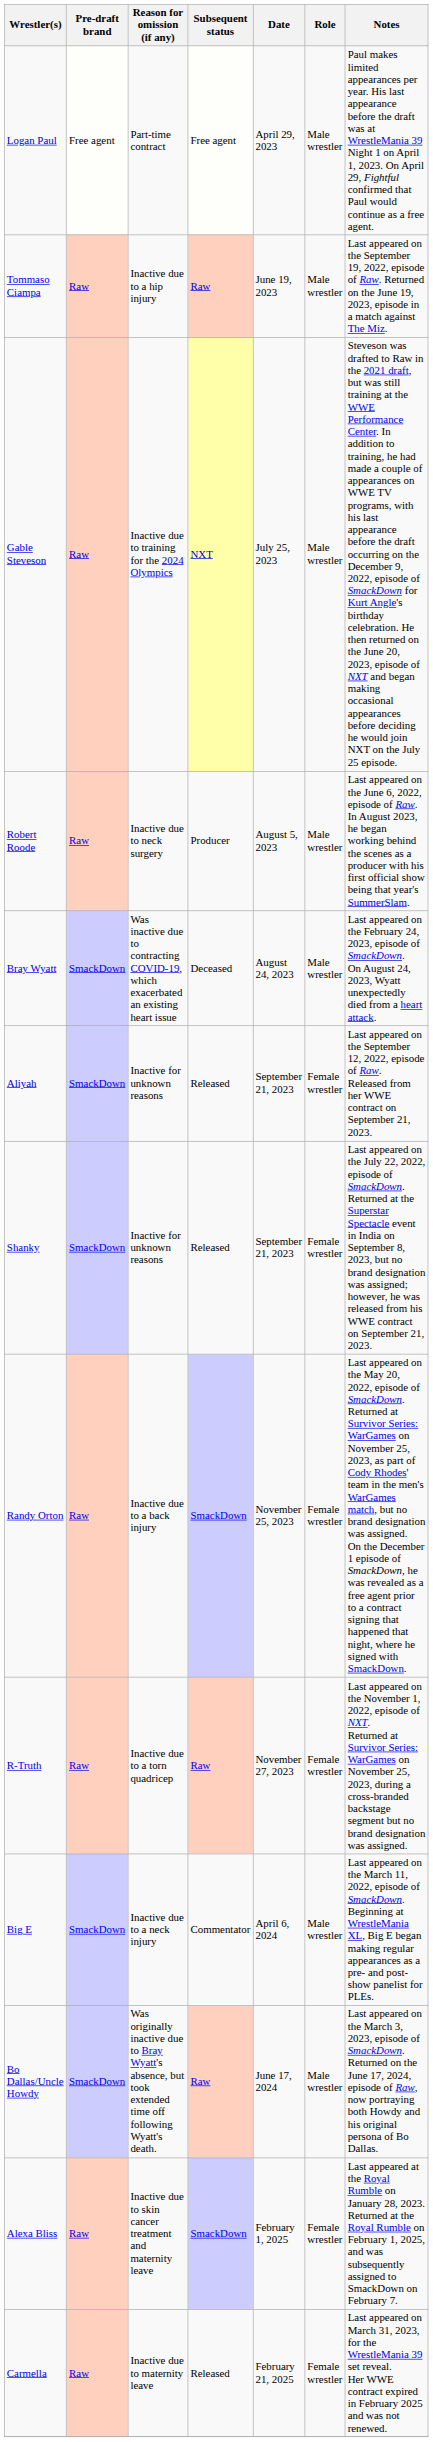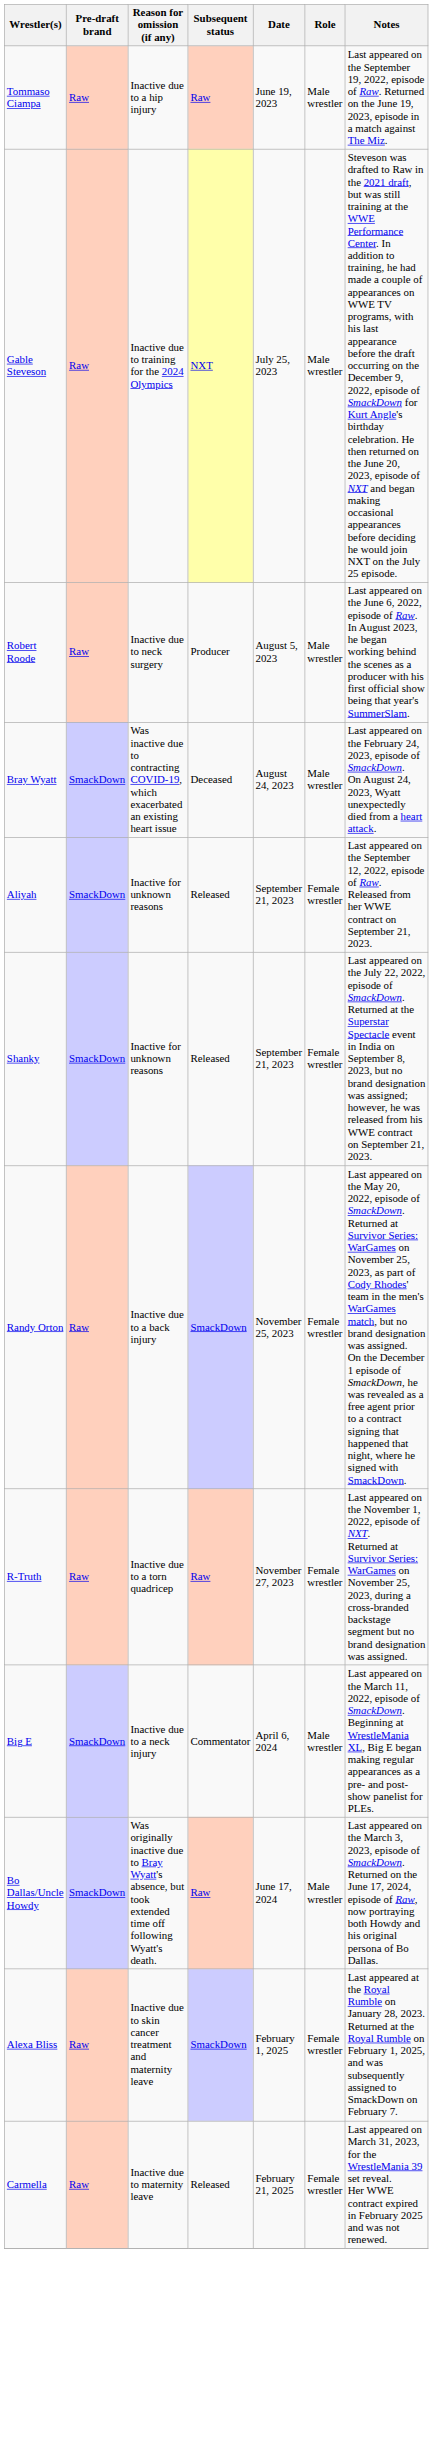- row: Logan Paul | Free agent | Part-time contract | Free agent | April 29, 2023 | Male wrestler | Paul makes limited appearances per year. His last appearance before the draft was at WrestleMania 39 Night 1 on April 1, 2023. On April 29, Fightful confirmed that Paul would continue as a free agent.
